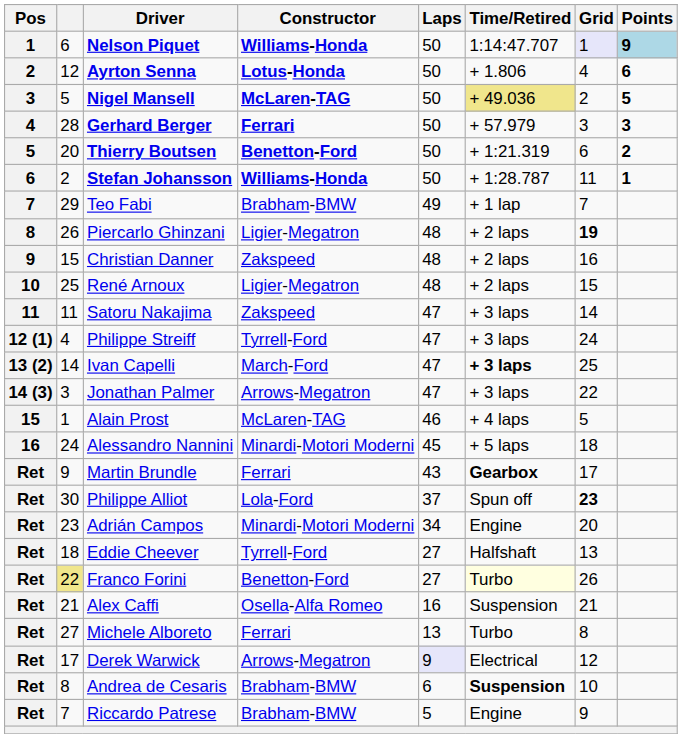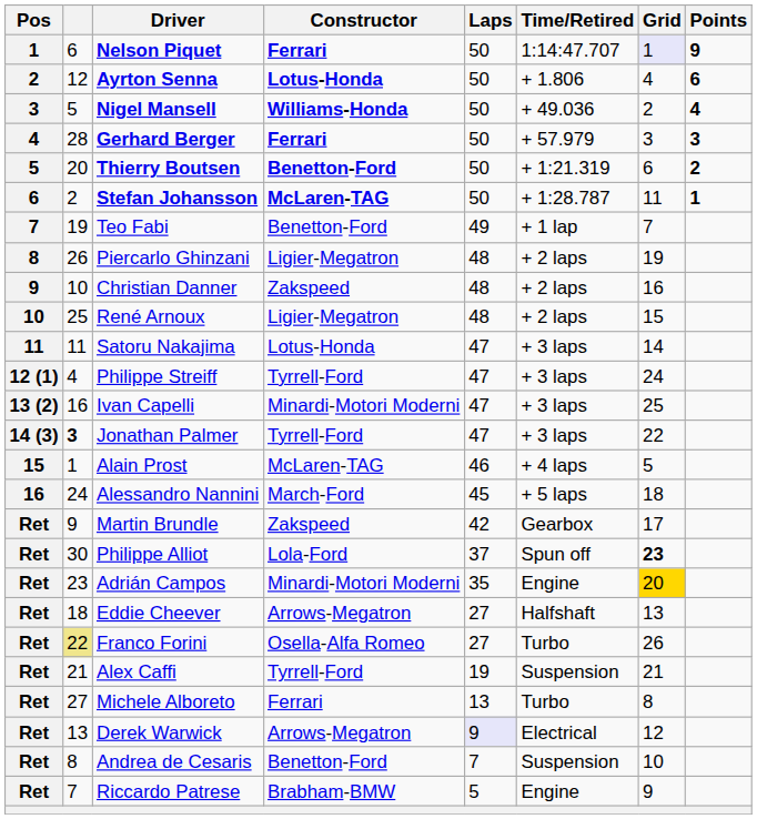Nelson Piquet | Constructor: Williams-Honda -> Ferrari
Nelson Piquet | Points: lightblue background -> no background
Nigel Mansell | Constructor: McLaren-TAG -> Williams-Honda
Nigel Mansell | Time/Retired: khaki background -> no background
Nigel Mansell | Points: 5 -> 4
Stefan Johansson | Constructor: Williams-Honda -> McLaren-TAG
Teo Fabi | column 2: 29 -> 19
Teo Fabi | Constructor: Brabham-BMW -> Benetton-Ford
Piercarlo Ghinzani | Grid: bold -> normal
Christian Danner | column 2: 15 -> 10
Satoru Nakajima | Constructor: Zakspeed -> Lotus-Honda
Ivan Capelli | column 2: 14 -> 16
Ivan Capelli | Constructor: March-Ford -> Minardi-Motori Moderni
Ivan Capelli | Time/Retired: bold -> normal
Jonathan Palmer | column 2: normal -> bold
Jonathan Palmer | Constructor: Arrows-Megatron -> Tyrrell-Ford
Alessandro Nannini | Constructor: Minardi-Motori Moderni -> March-Ford
Martin Brundle | Constructor: Ferrari -> Zakspeed
Martin Brundle | Laps: 43 -> 42
Martin Brundle | Time/Retired: bold -> normal
Adrián Campos | Laps: 34 -> 35
Adrián Campos | Grid: no background -> gold background
Eddie Cheever | Constructor: Tyrrell-Ford -> Arrows-Megatron
Franco Forini | Constructor: Benetton-Ford -> Osella-Alfa Romeo
Franco Forini | Time/Retired: lightyellow background -> no background
Alex Caffi | Constructor: Osella-Alfa Romeo -> Tyrrell-Ford
Alex Caffi | Laps: 16 -> 19
Derek Warwick | column 2: 17 -> 13
Andrea de Cesaris | Constructor: Brabham-BMW -> Benetton-Ford
Andrea de Cesaris | Laps: 6 -> 7
Andrea de Cesaris | Time/Retired: bold -> normal
